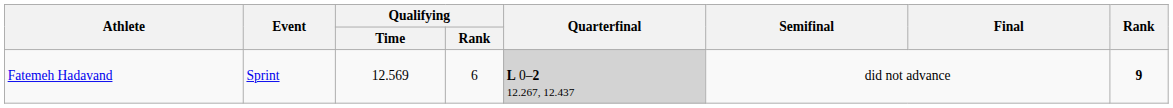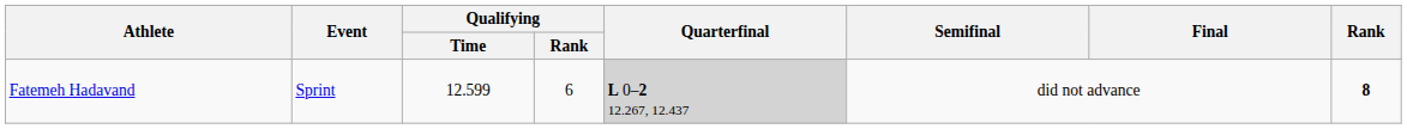Fatemeh Hadavand | Qualifying / Time: 12.569 -> 12.599
Fatemeh Hadavand | Rank: 9 -> 8
